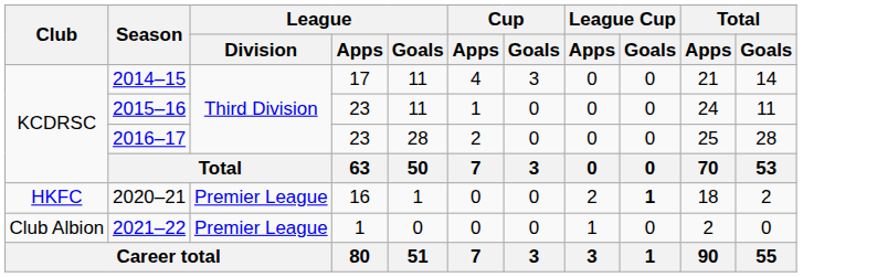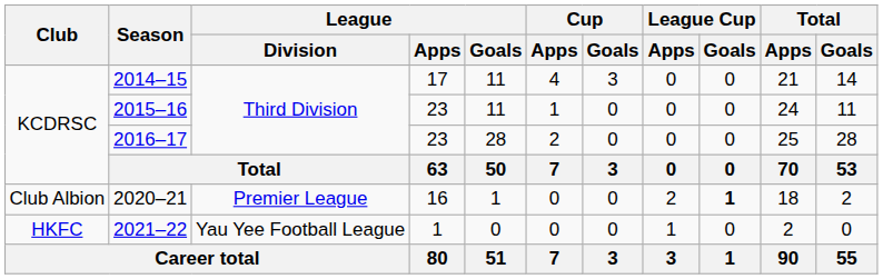2020–21 | Club: HKFC -> Club Albion
2021–22 | Club: Club Albion -> HKFC
2021–22 | League / Division: Premier League -> Yau Yee Football League
